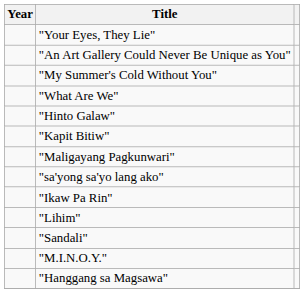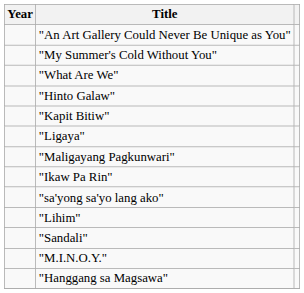- row: "Your Eyes, They Lie"
+ row: "Ligaya"
rows swapped: "Ikaw Pa Rin" <-> "sa'yong sa'yo lang ako"
